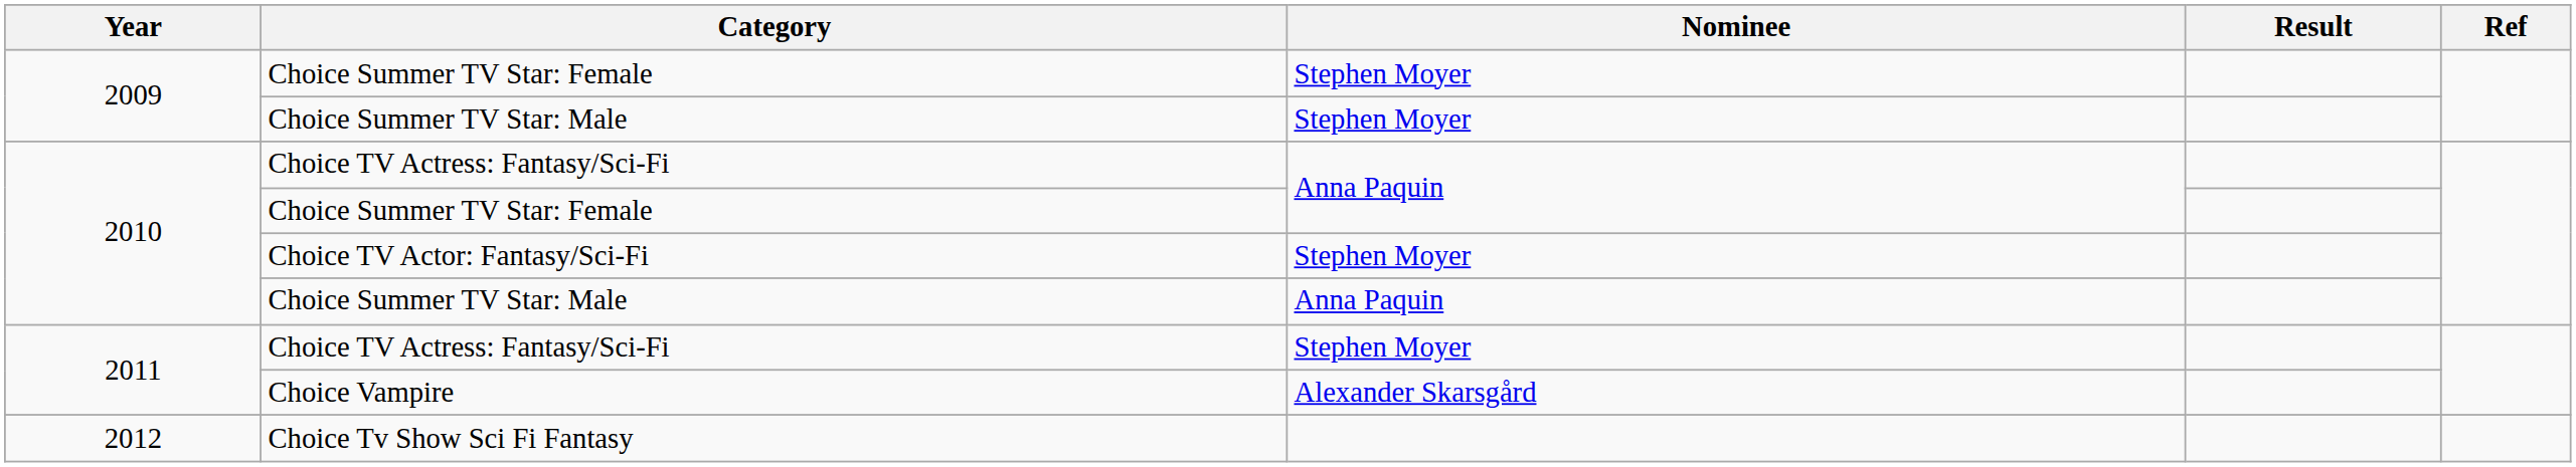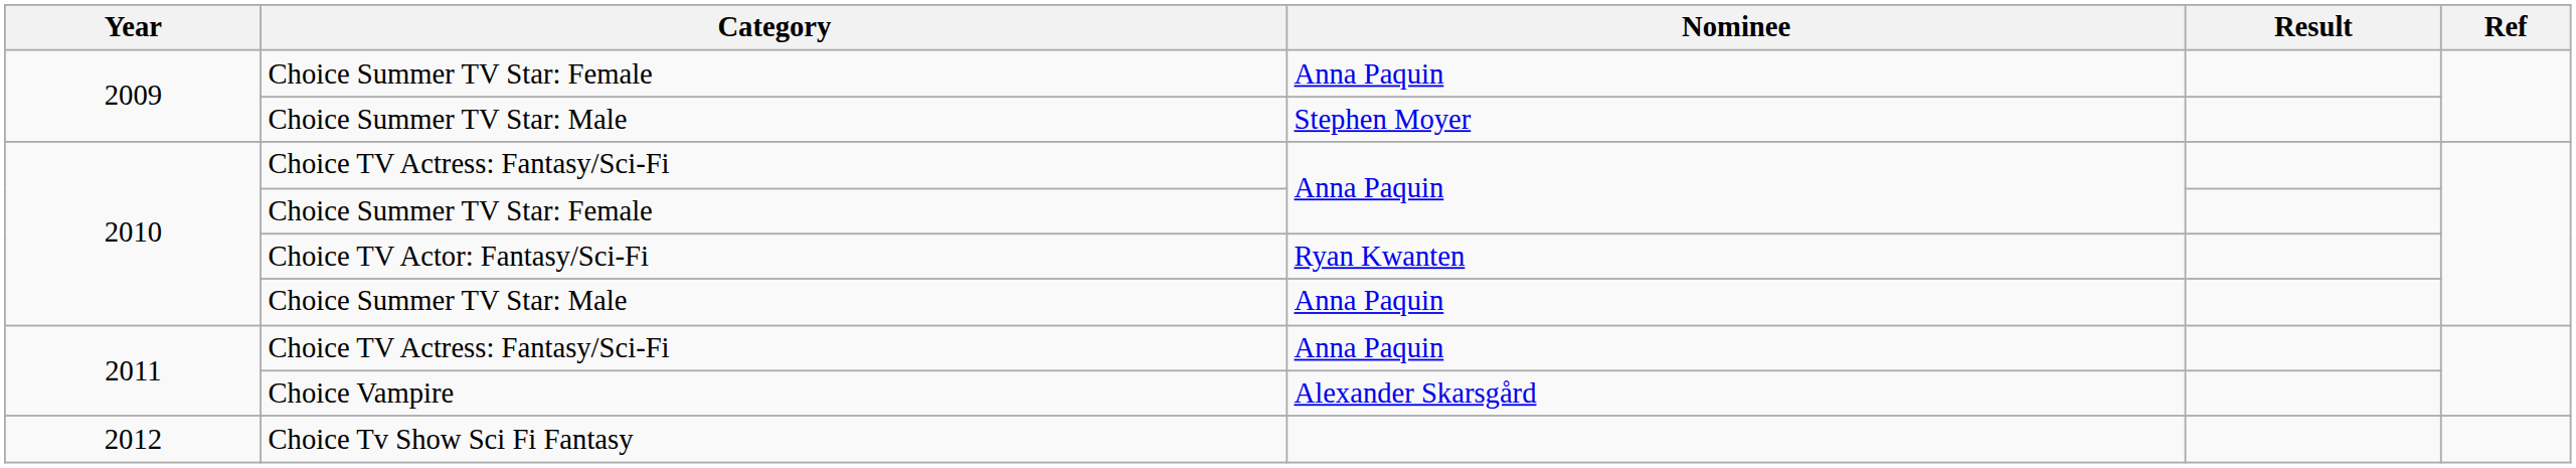2009 / Choice Summer TV Star: Female | Nominee: Stephen Moyer -> Anna Paquin
Choice TV Actor: Fantasy/Sci-Fi | Nominee: Stephen Moyer -> Ryan Kwanten
2011 / Choice TV Actress: Fantasy/Sci-Fi | Nominee: Stephen Moyer -> Anna Paquin
